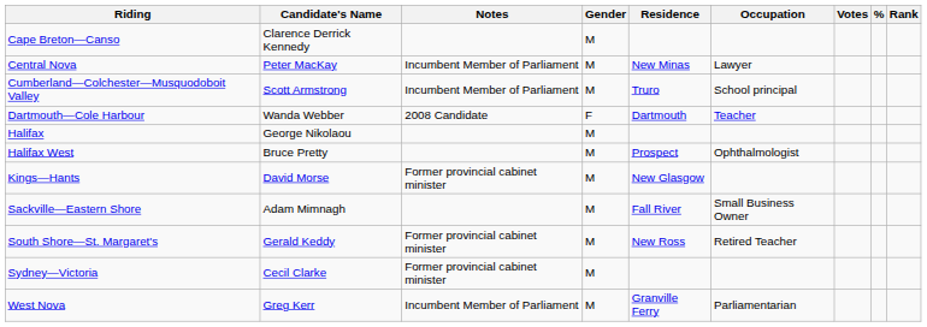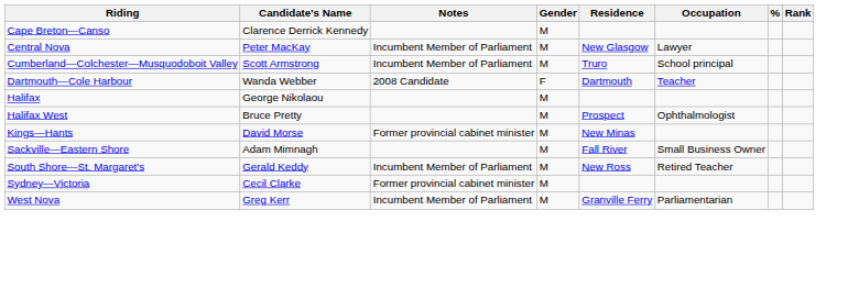- column: Votes
Central Nova | Residence: New Minas -> New Glasgow
Kings—Hants | Residence: New Glasgow -> New Minas
South Shore—St. Margaret's | Notes: Former provincial cabinet minister -> Incumbent Member of Parliament
